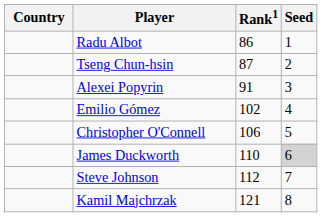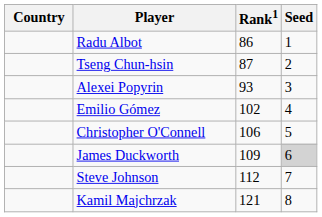Alexei Popyrin | Rank1: 91 -> 93
James Duckworth | Rank1: 110 -> 109
